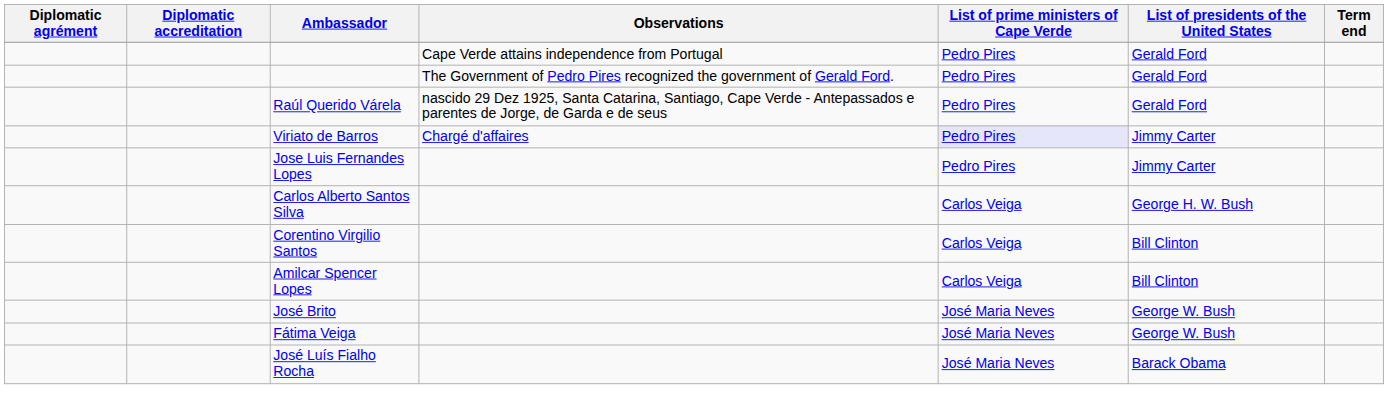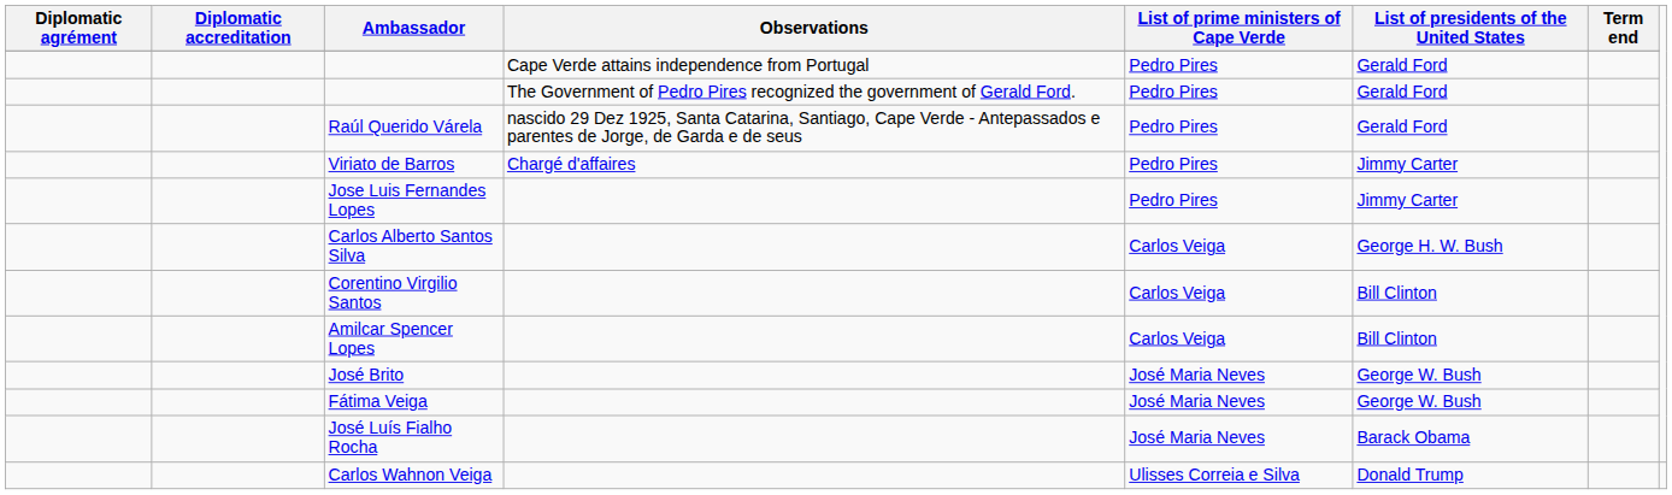Viriato de Barros | List of prime ministers of Cape Verde: lavender background -> no background
+ row: Carlos Wahnon Veiga | Ulisses Correia e Silva | Donald Trump
